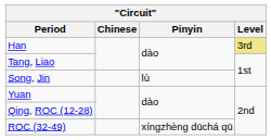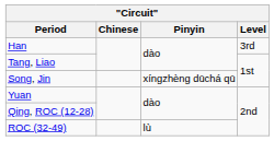Han | Level: khaki background -> no background
Song, Jin | Pinyin: lù -> xíngzhèng dūchá qū
ROC (32-49) | Pinyin: xíngzhèng dūchá qū -> lù
